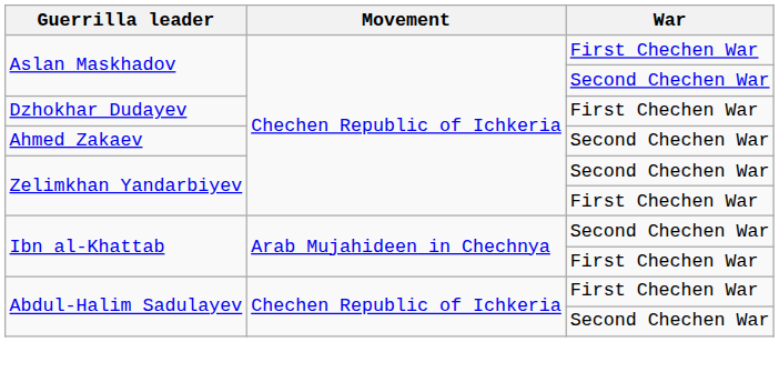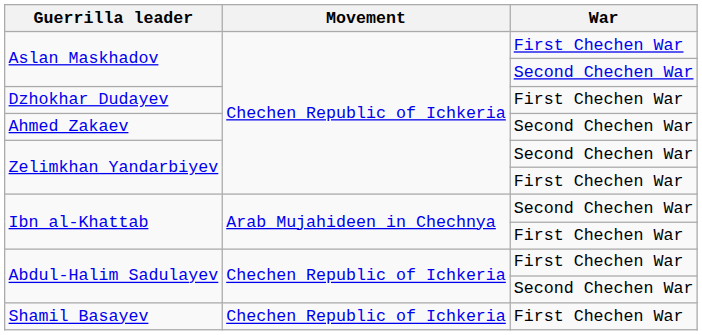+ row: Shamil Basayev | Chechen Republic of Ichkeria | First Chechen War
